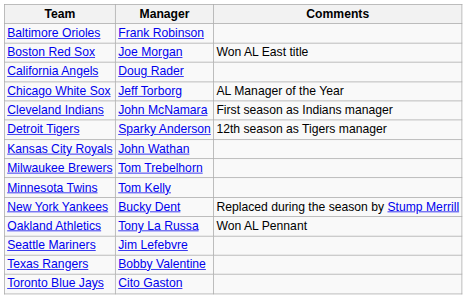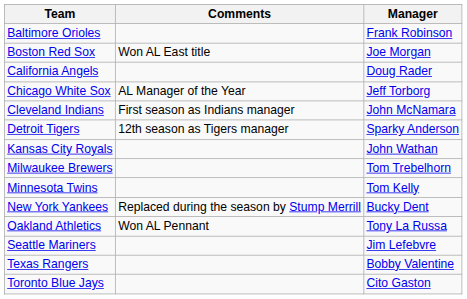columns swapped: Manager <-> Comments
